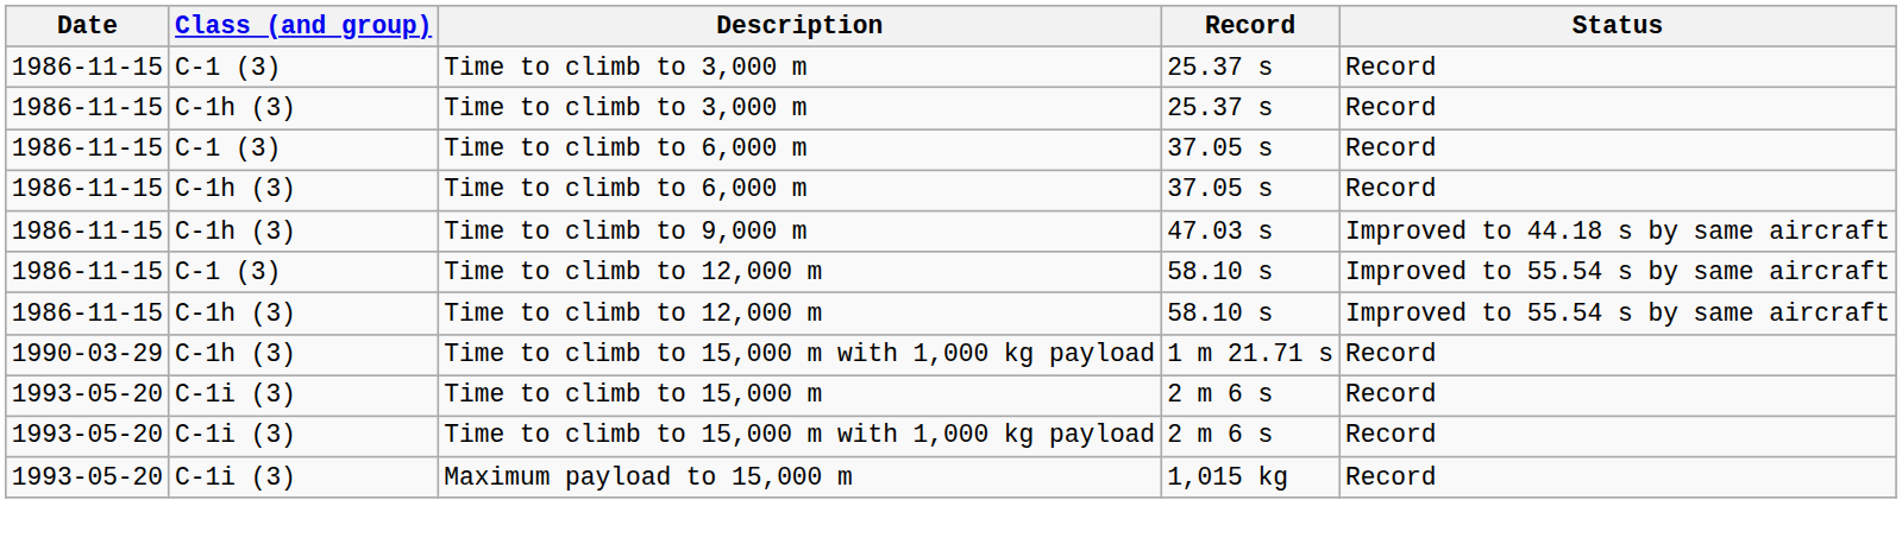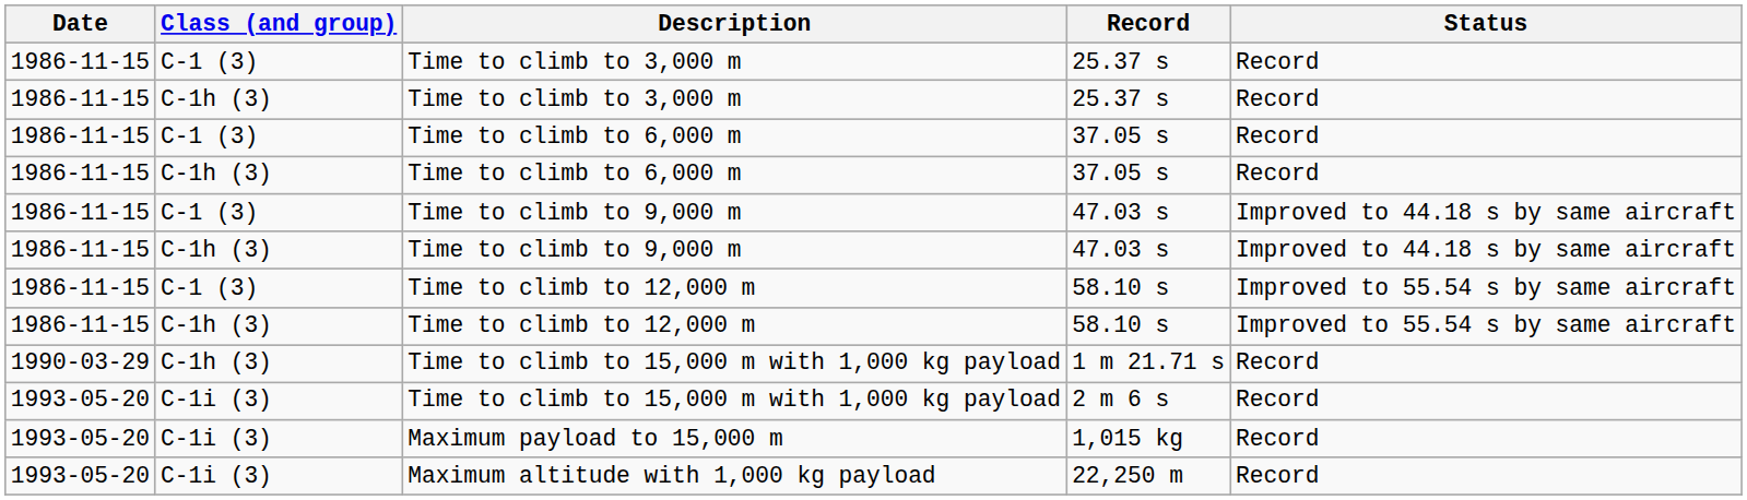+ row: 1986-11-15 | C-1 (3) | Time to climb to 9,000 m | 47.03 s | Improved to 44.18 s by same aircraft
- row: 1993-05-20 | C-1i (3) | Time to climb to 15,000 m | 2 m 6 s | Record
+ row: 1993-05-20 | C-1i (3) | Maximum altitude with 1,000 kg payload | 22,250 m | Record
